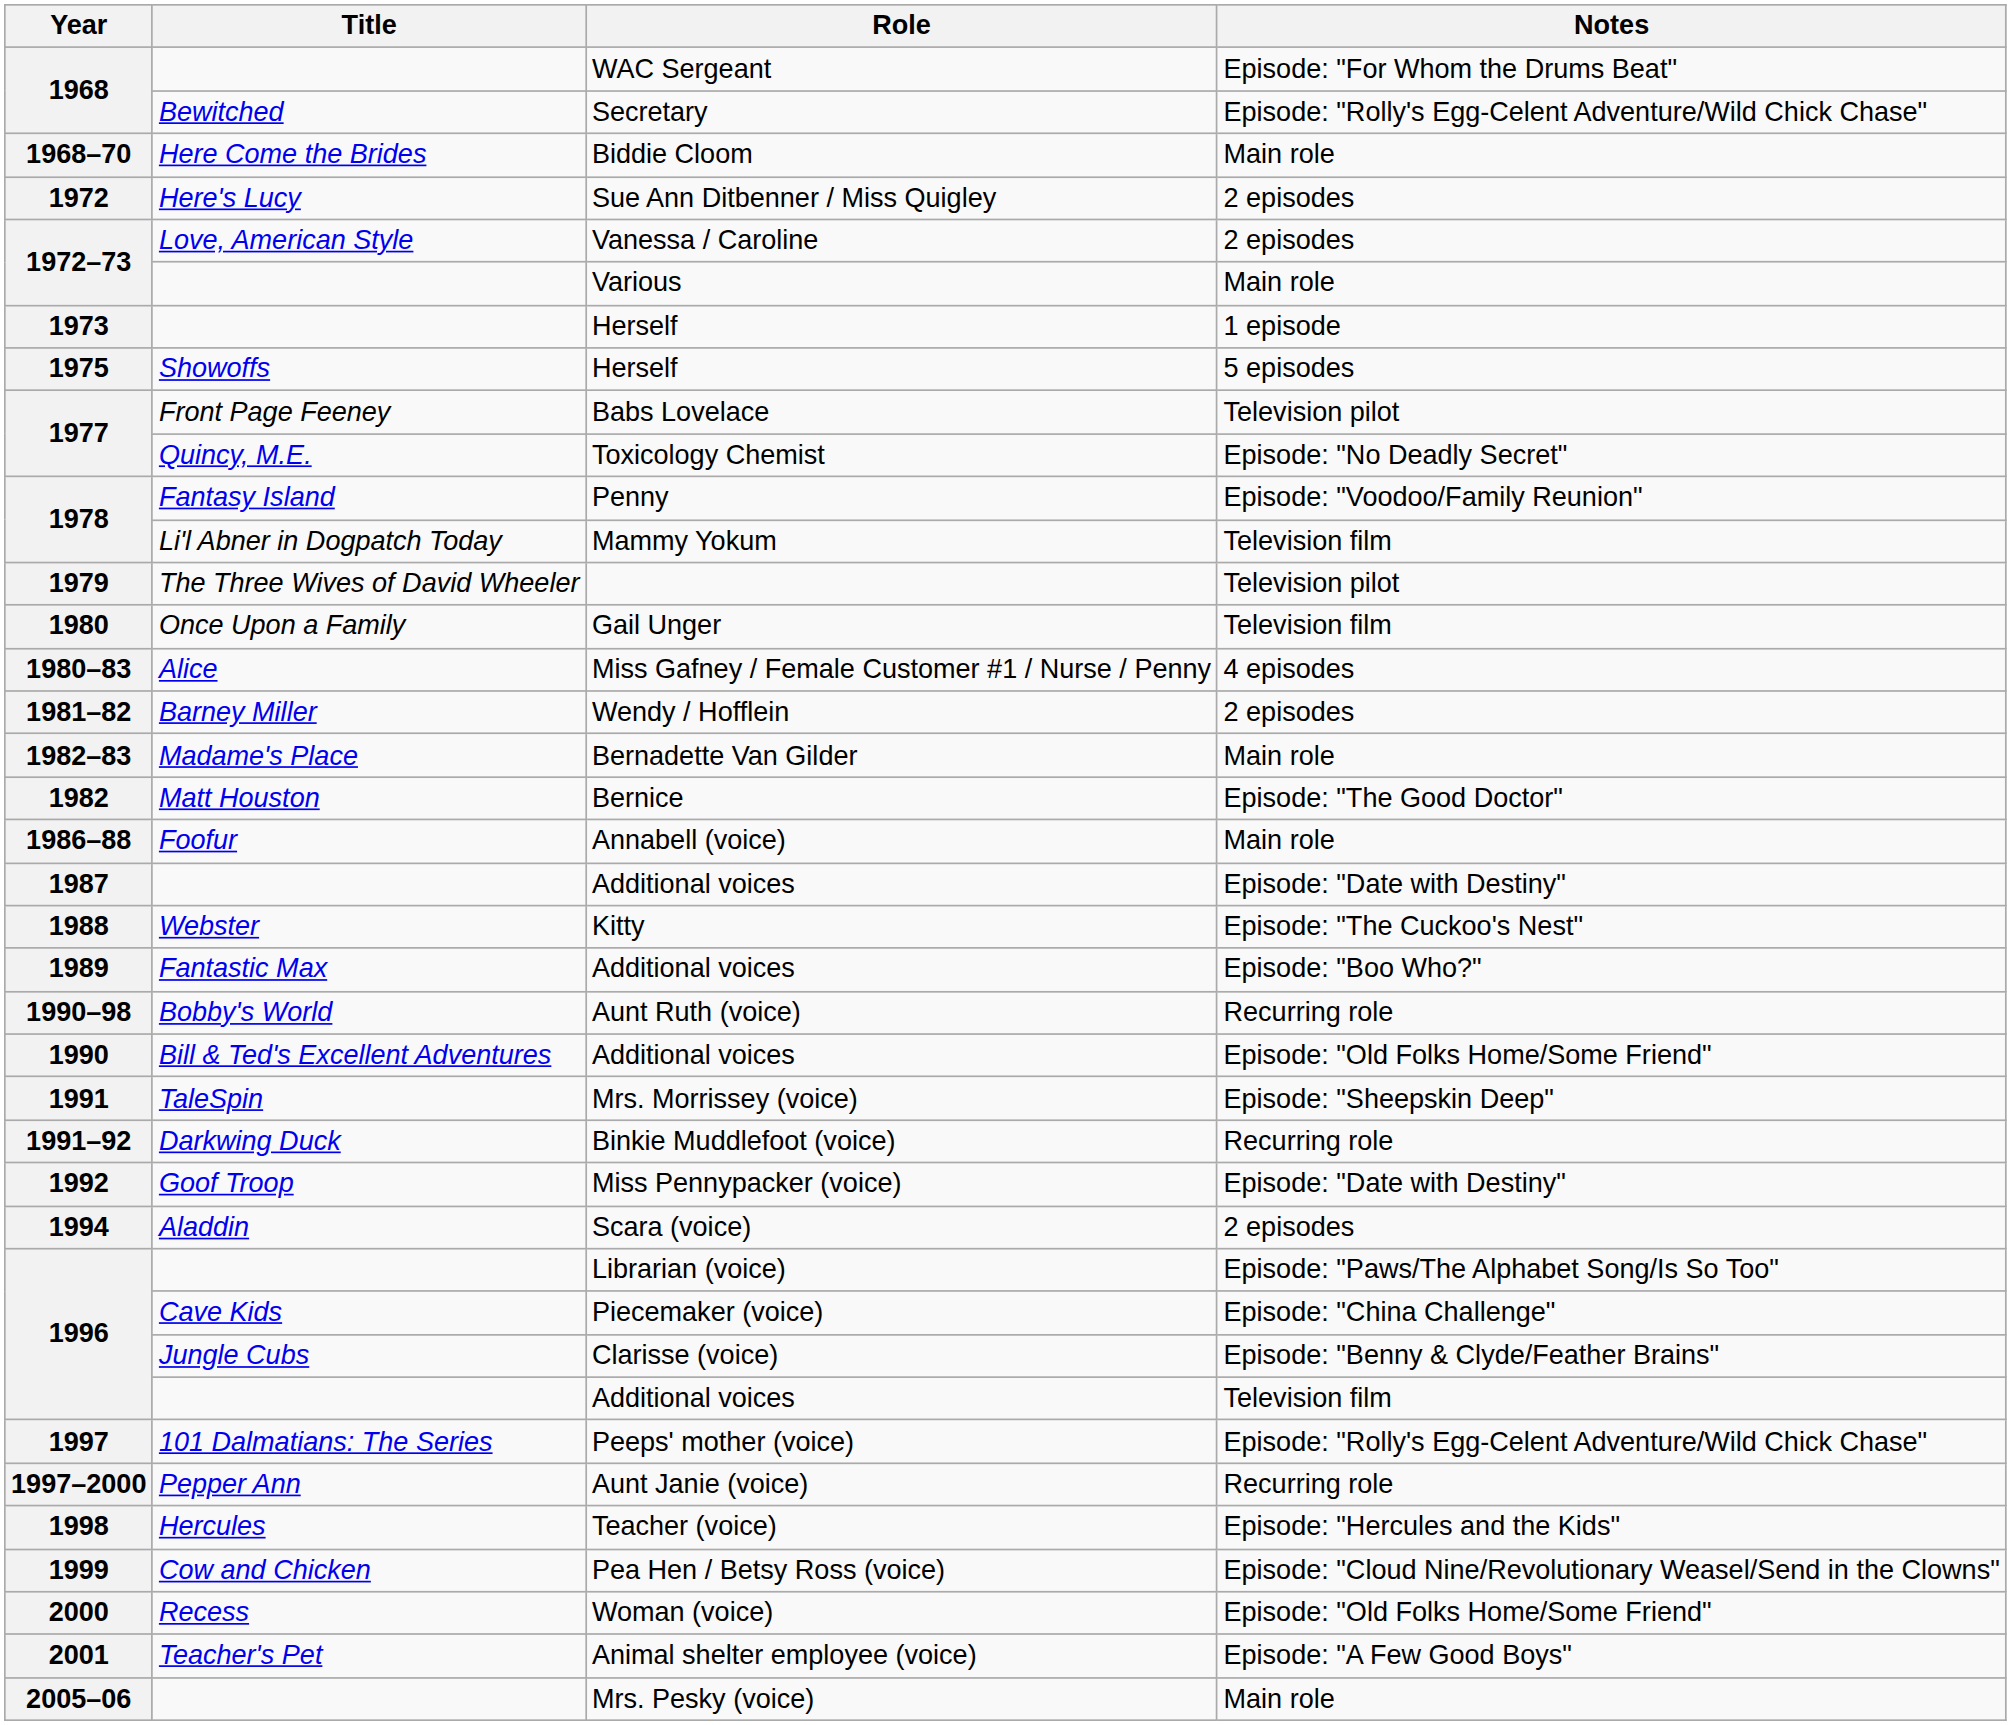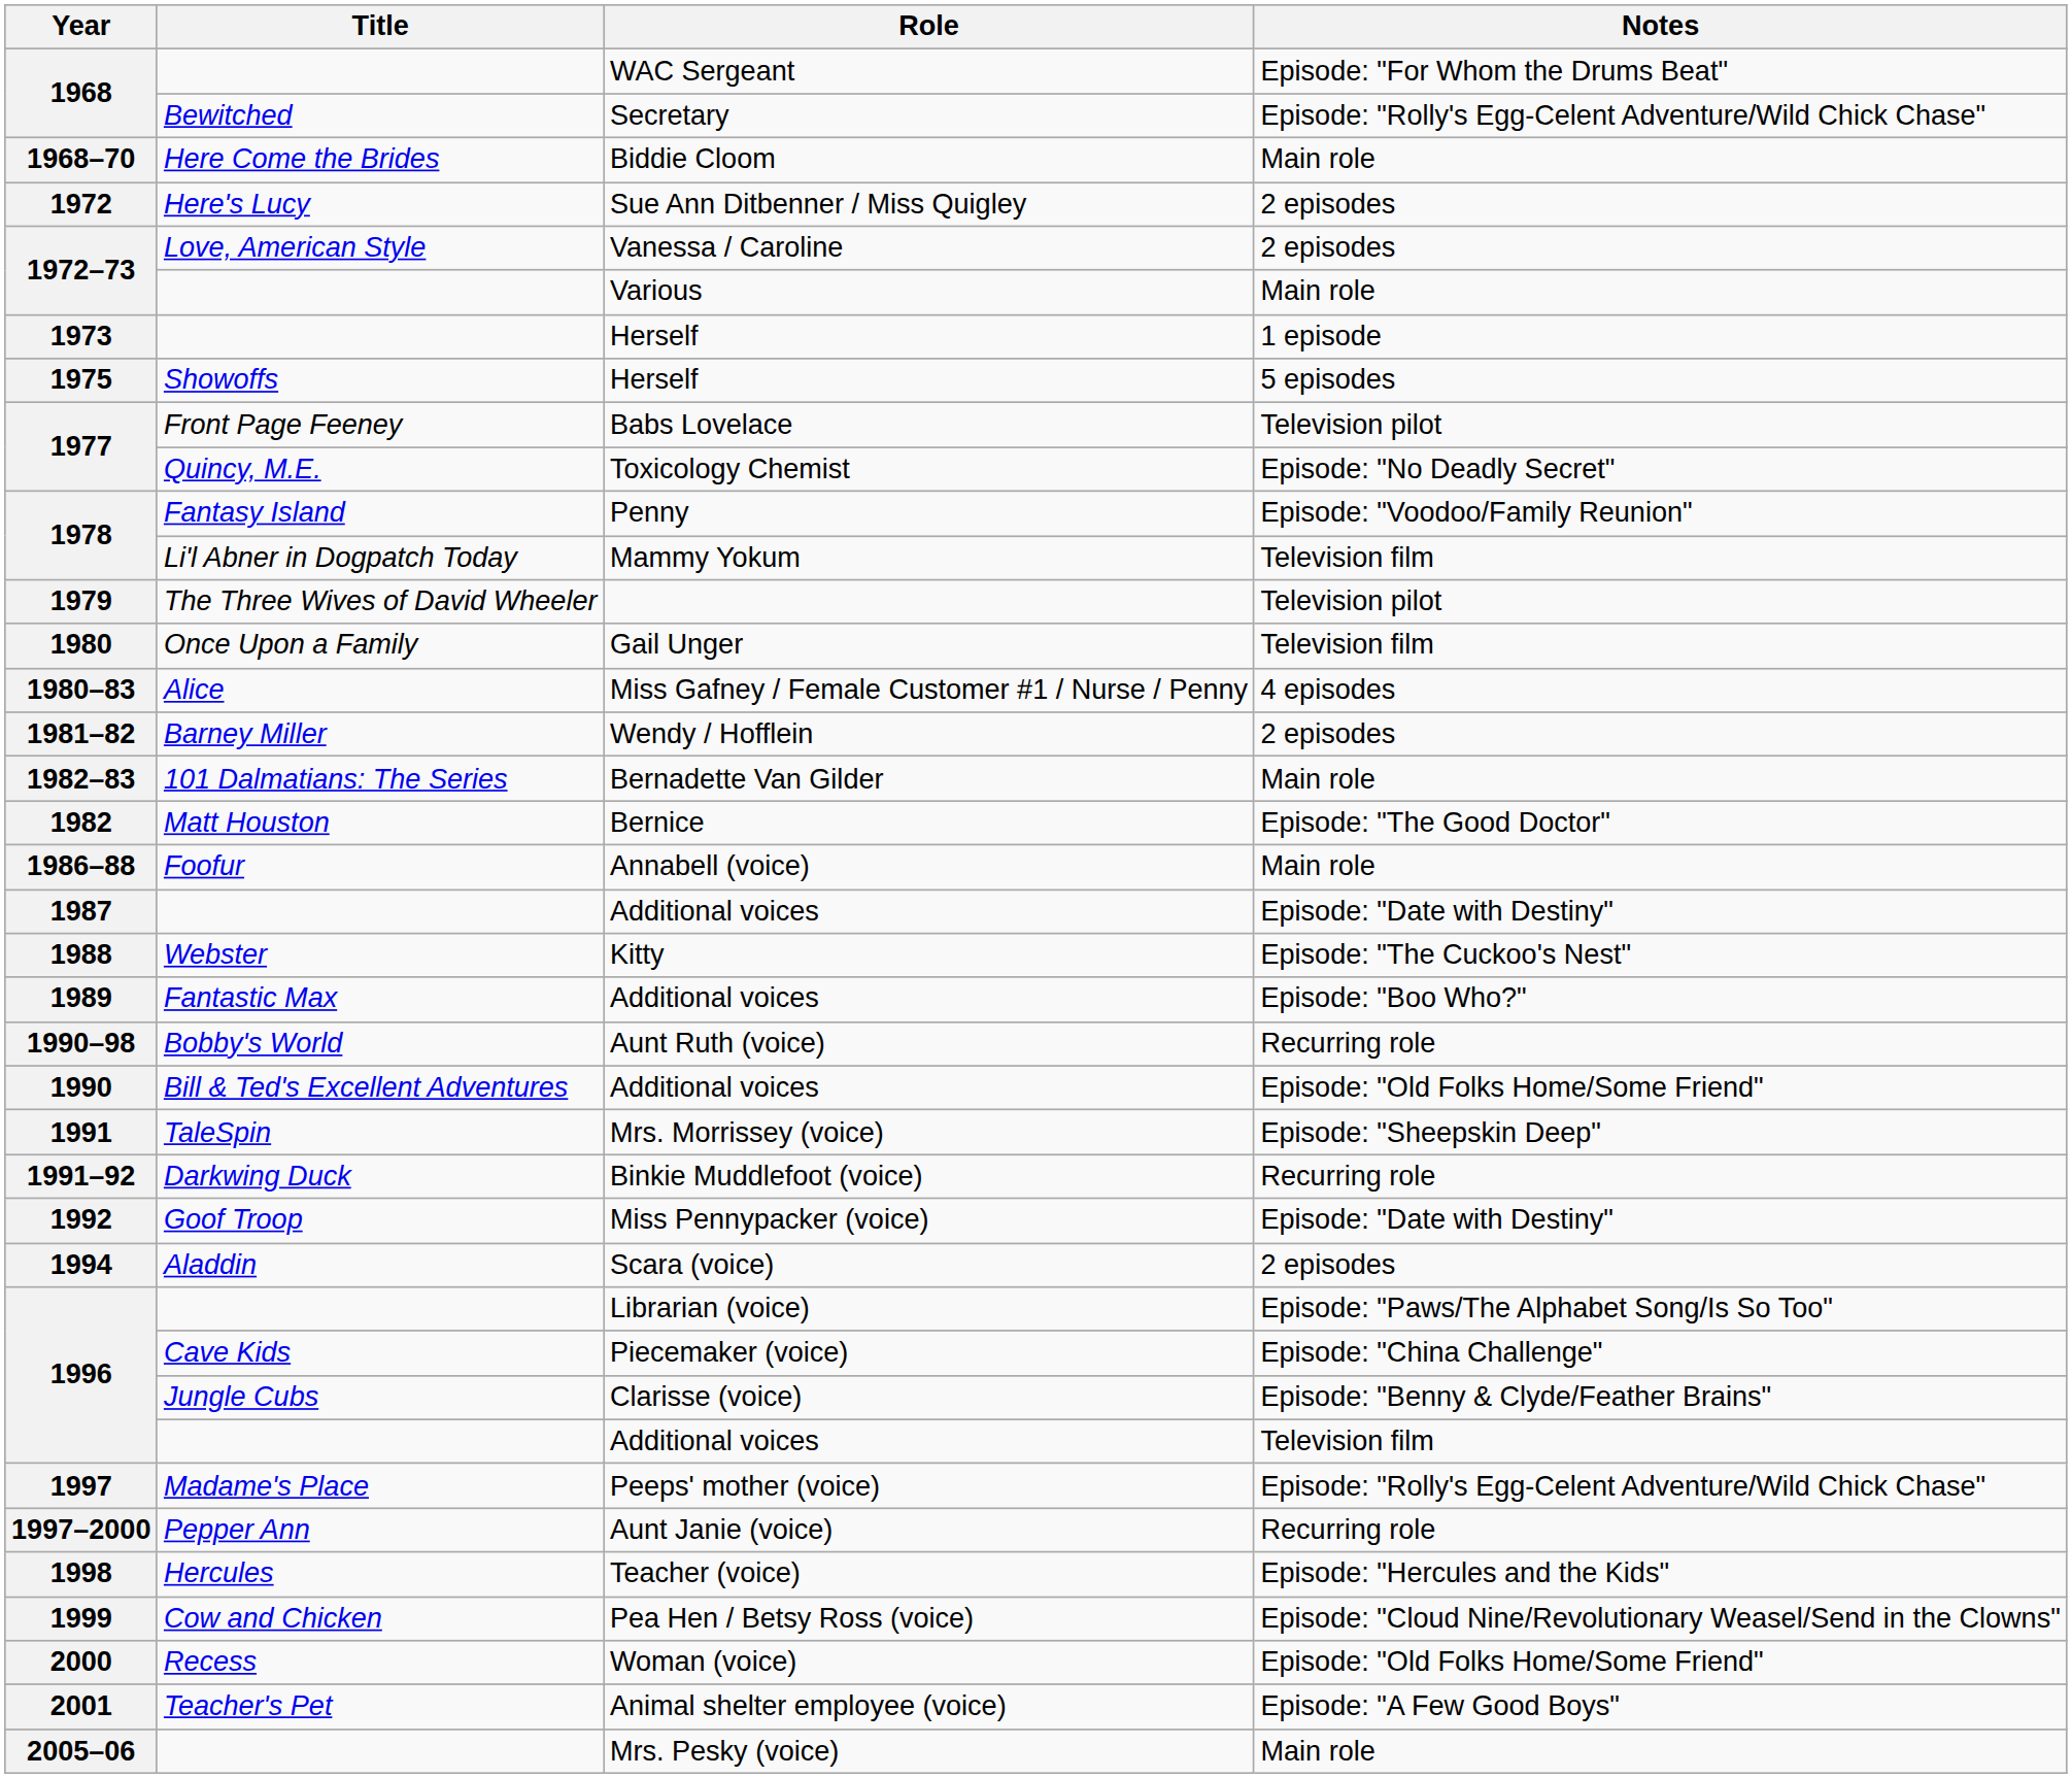Bernadette Van Gilder | Title: Madame's Place -> 101 Dalmatians: The Series
Peeps' mother (voice) | Title: 101 Dalmatians: The Series -> Madame's Place
